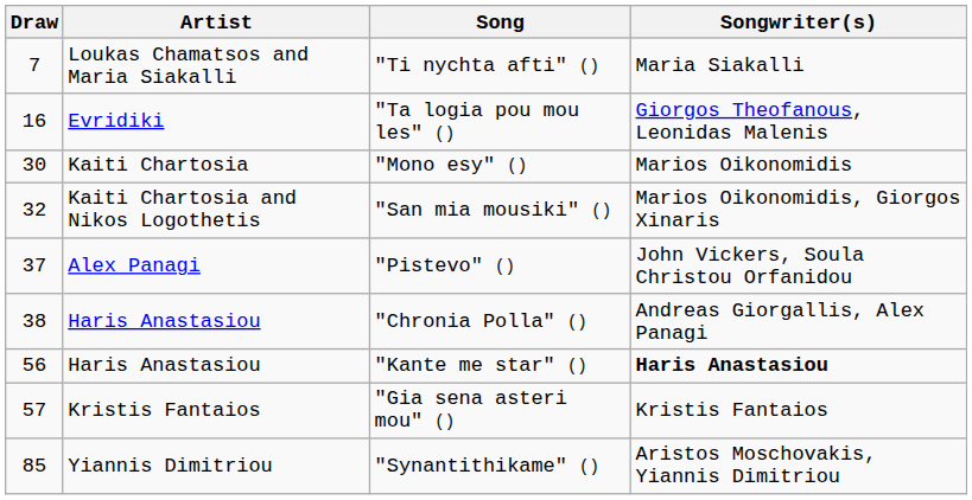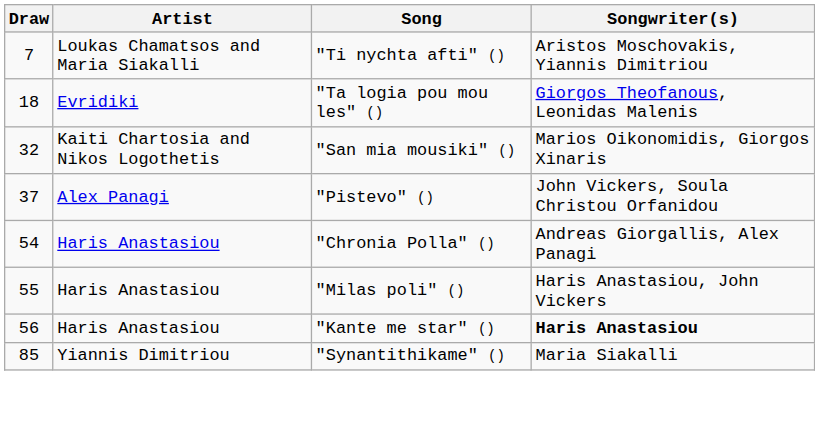"Ti nychta afti" () | Songwriter(s): Maria Siakalli -> Aristos Moschovakis, Yiannis Dimitriou
"Ta logia pou mou les" () | Draw: 16 -> 18
- row: 30 | Kaiti Chartosia | "Mono esy" () | Marios Oikonomidis
"Chronia Polla" () | Draw: 38 -> 54
+ row: 55 | Haris Anastasiou | "Milas poli" () | Haris Anastasiou, John Vickers
- row: 57 | Kristis Fantaios | "Gia sena asteri mou" () | Kristis Fantaios
"Synantithikame" () | Songwriter(s): Aristos Moschovakis, Yiannis Dimitriou -> Maria Siakalli
